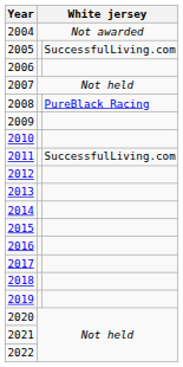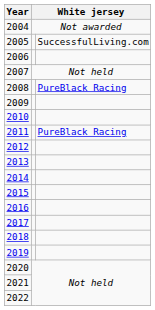2011 | column 3: SuccessfulLiving.com -> PureBlack Racing
